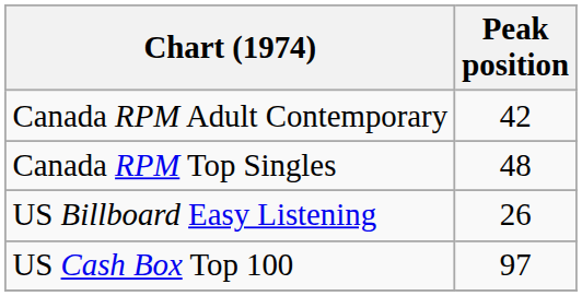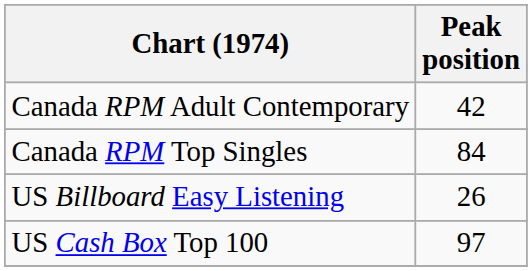Canada RPM Top Singles | Peak position: 48 -> 84
